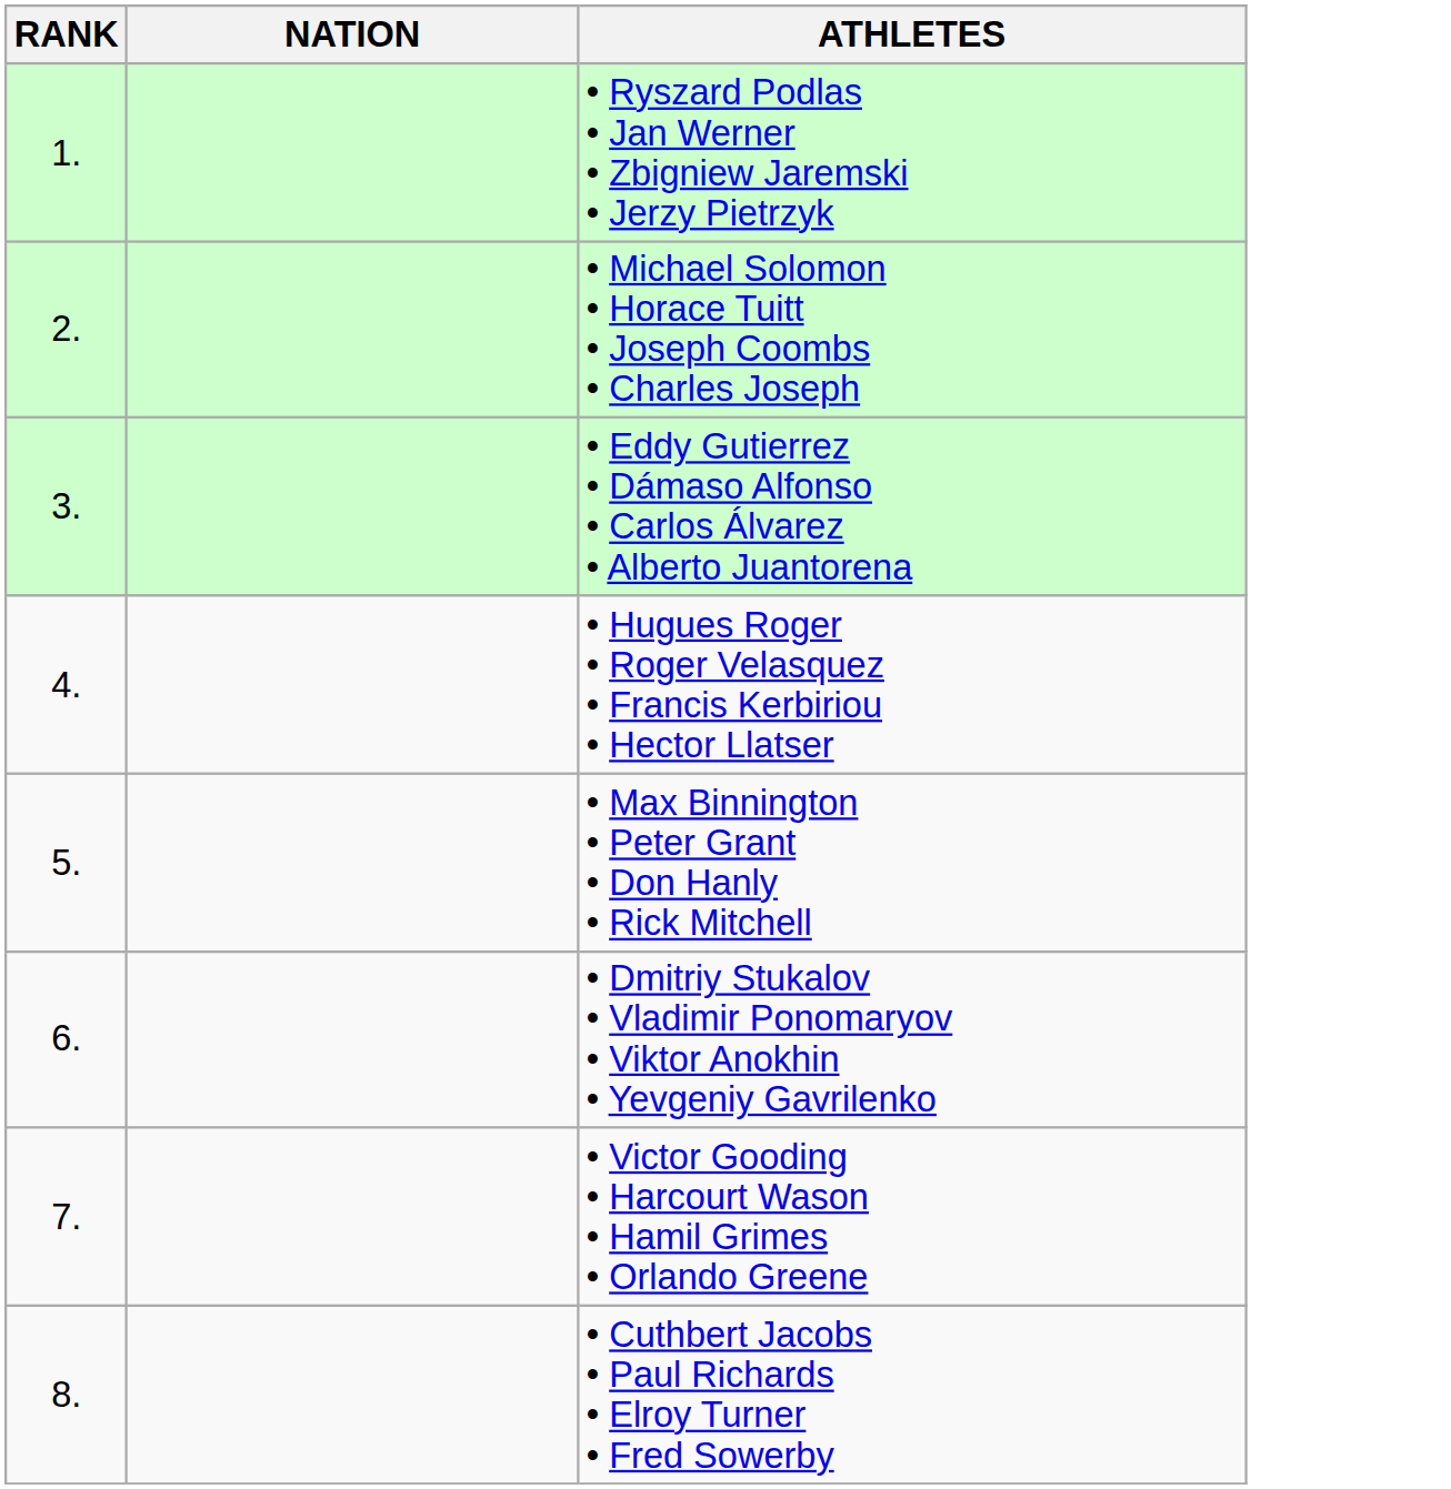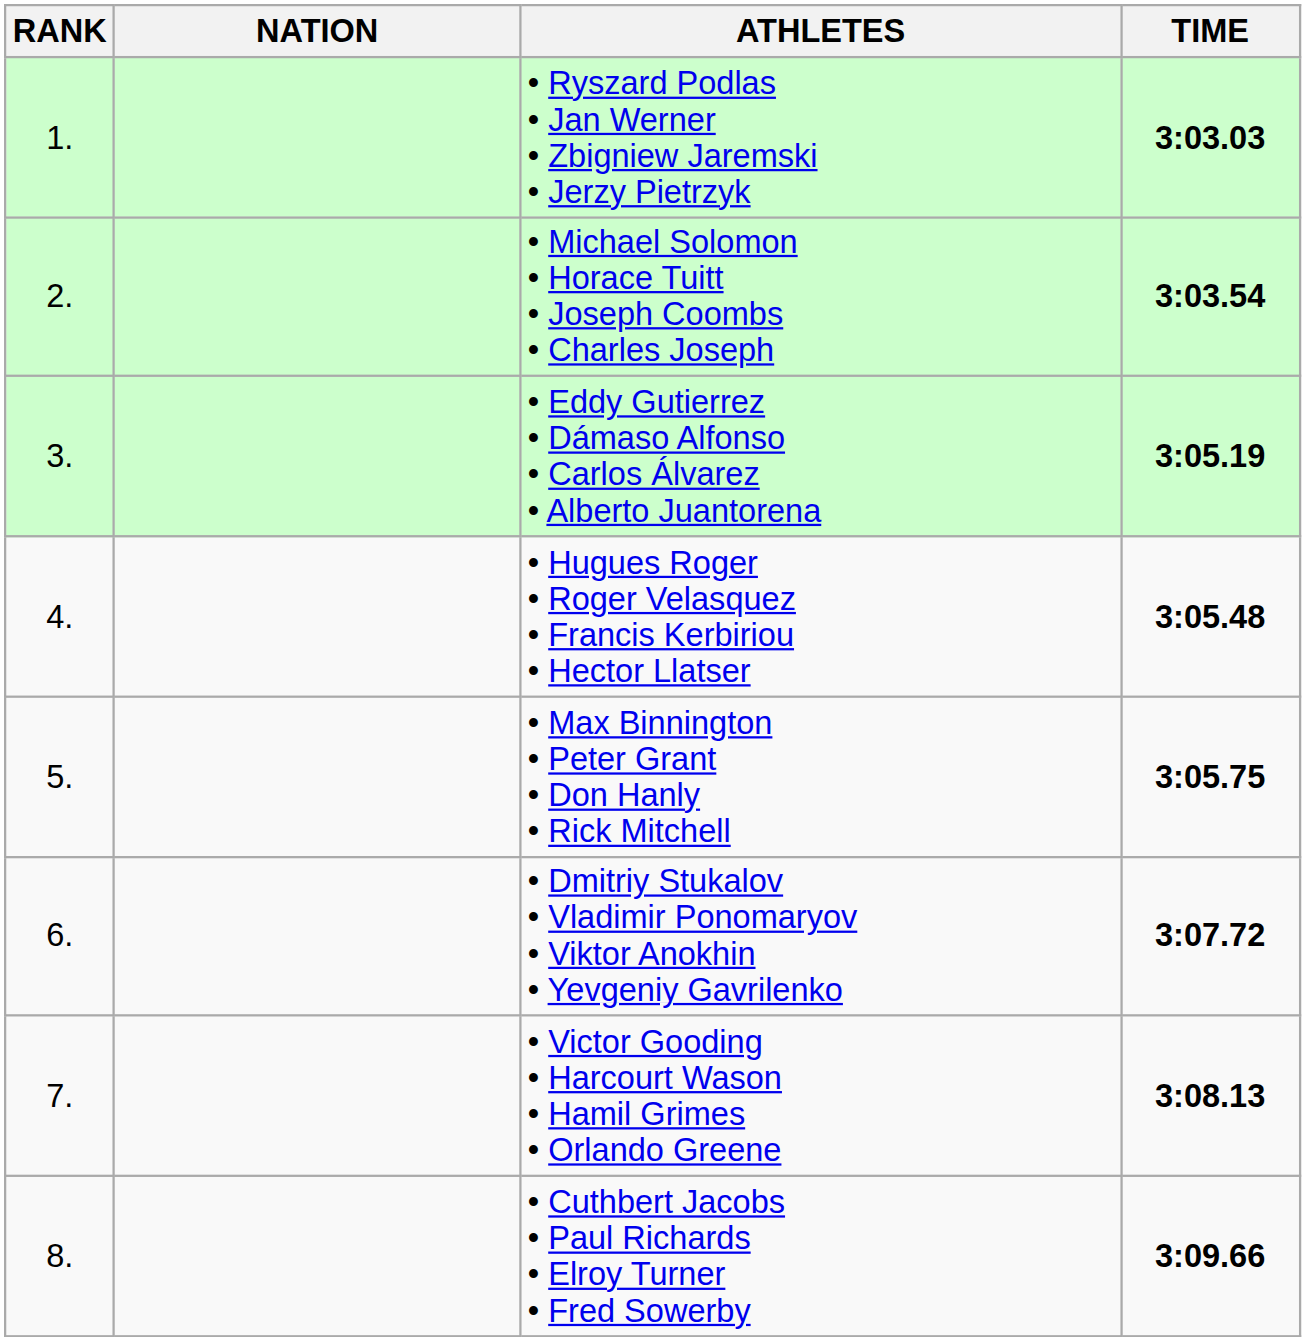+ column: TIME | 3:03.03 | 3:03.54 | 3:05.19 | 3:05.48 | 3:05.75 | 3:07.72 | 3:08.13 | 3:09.66
